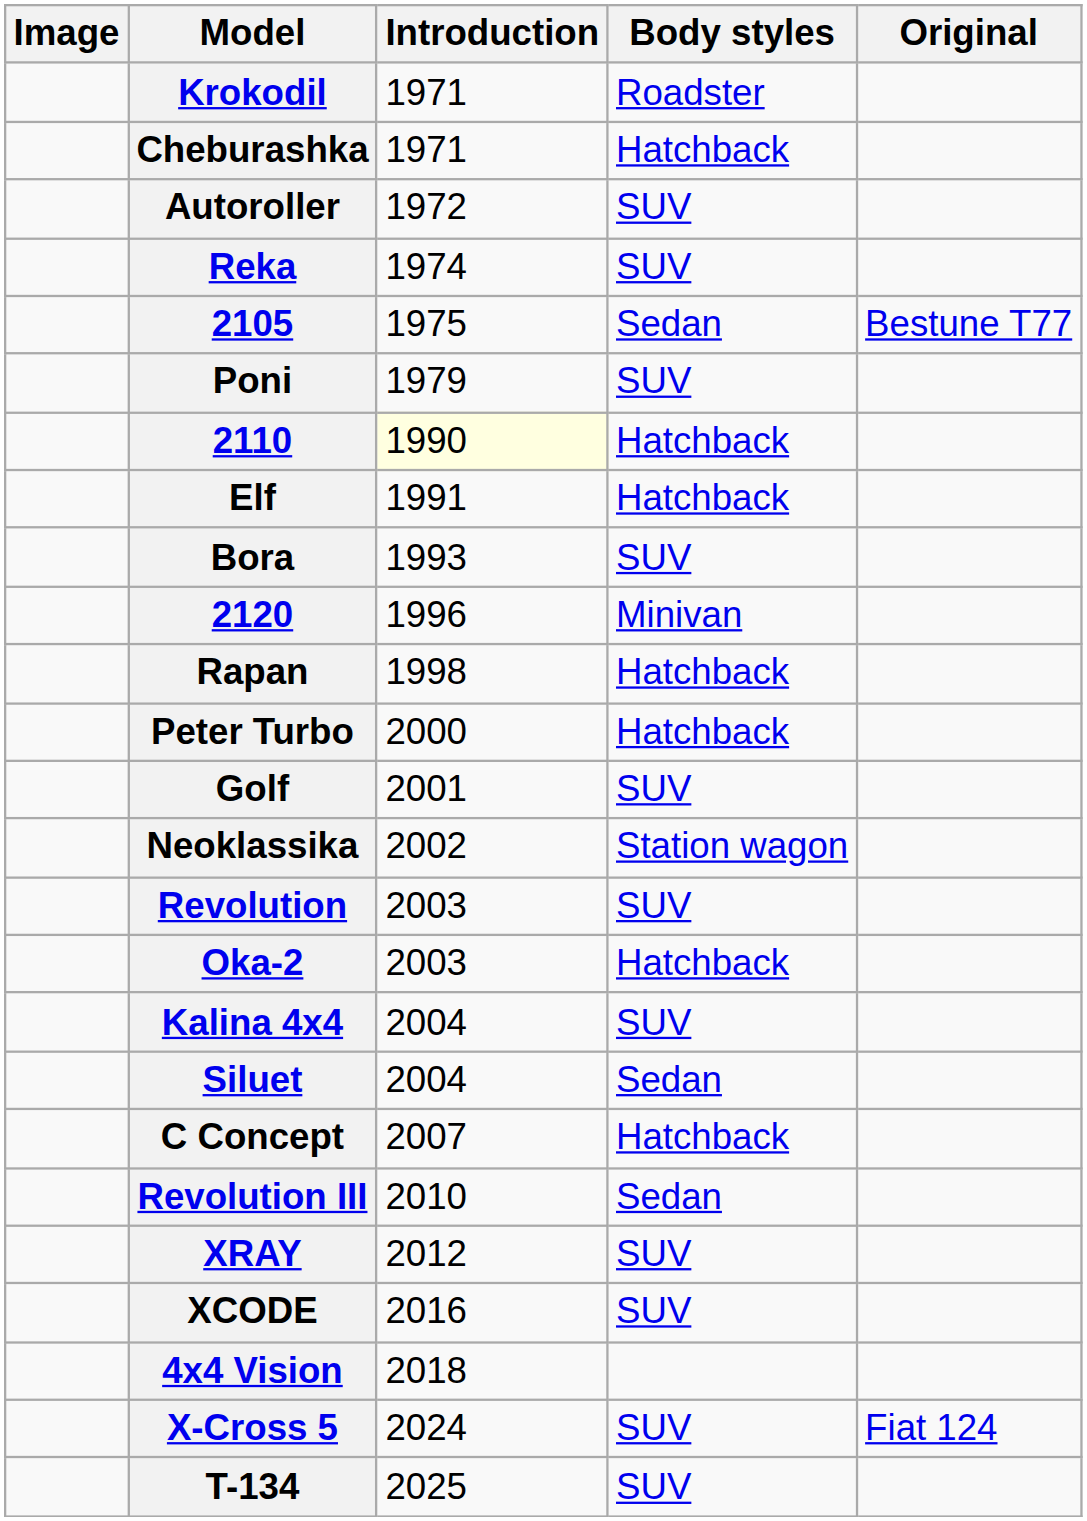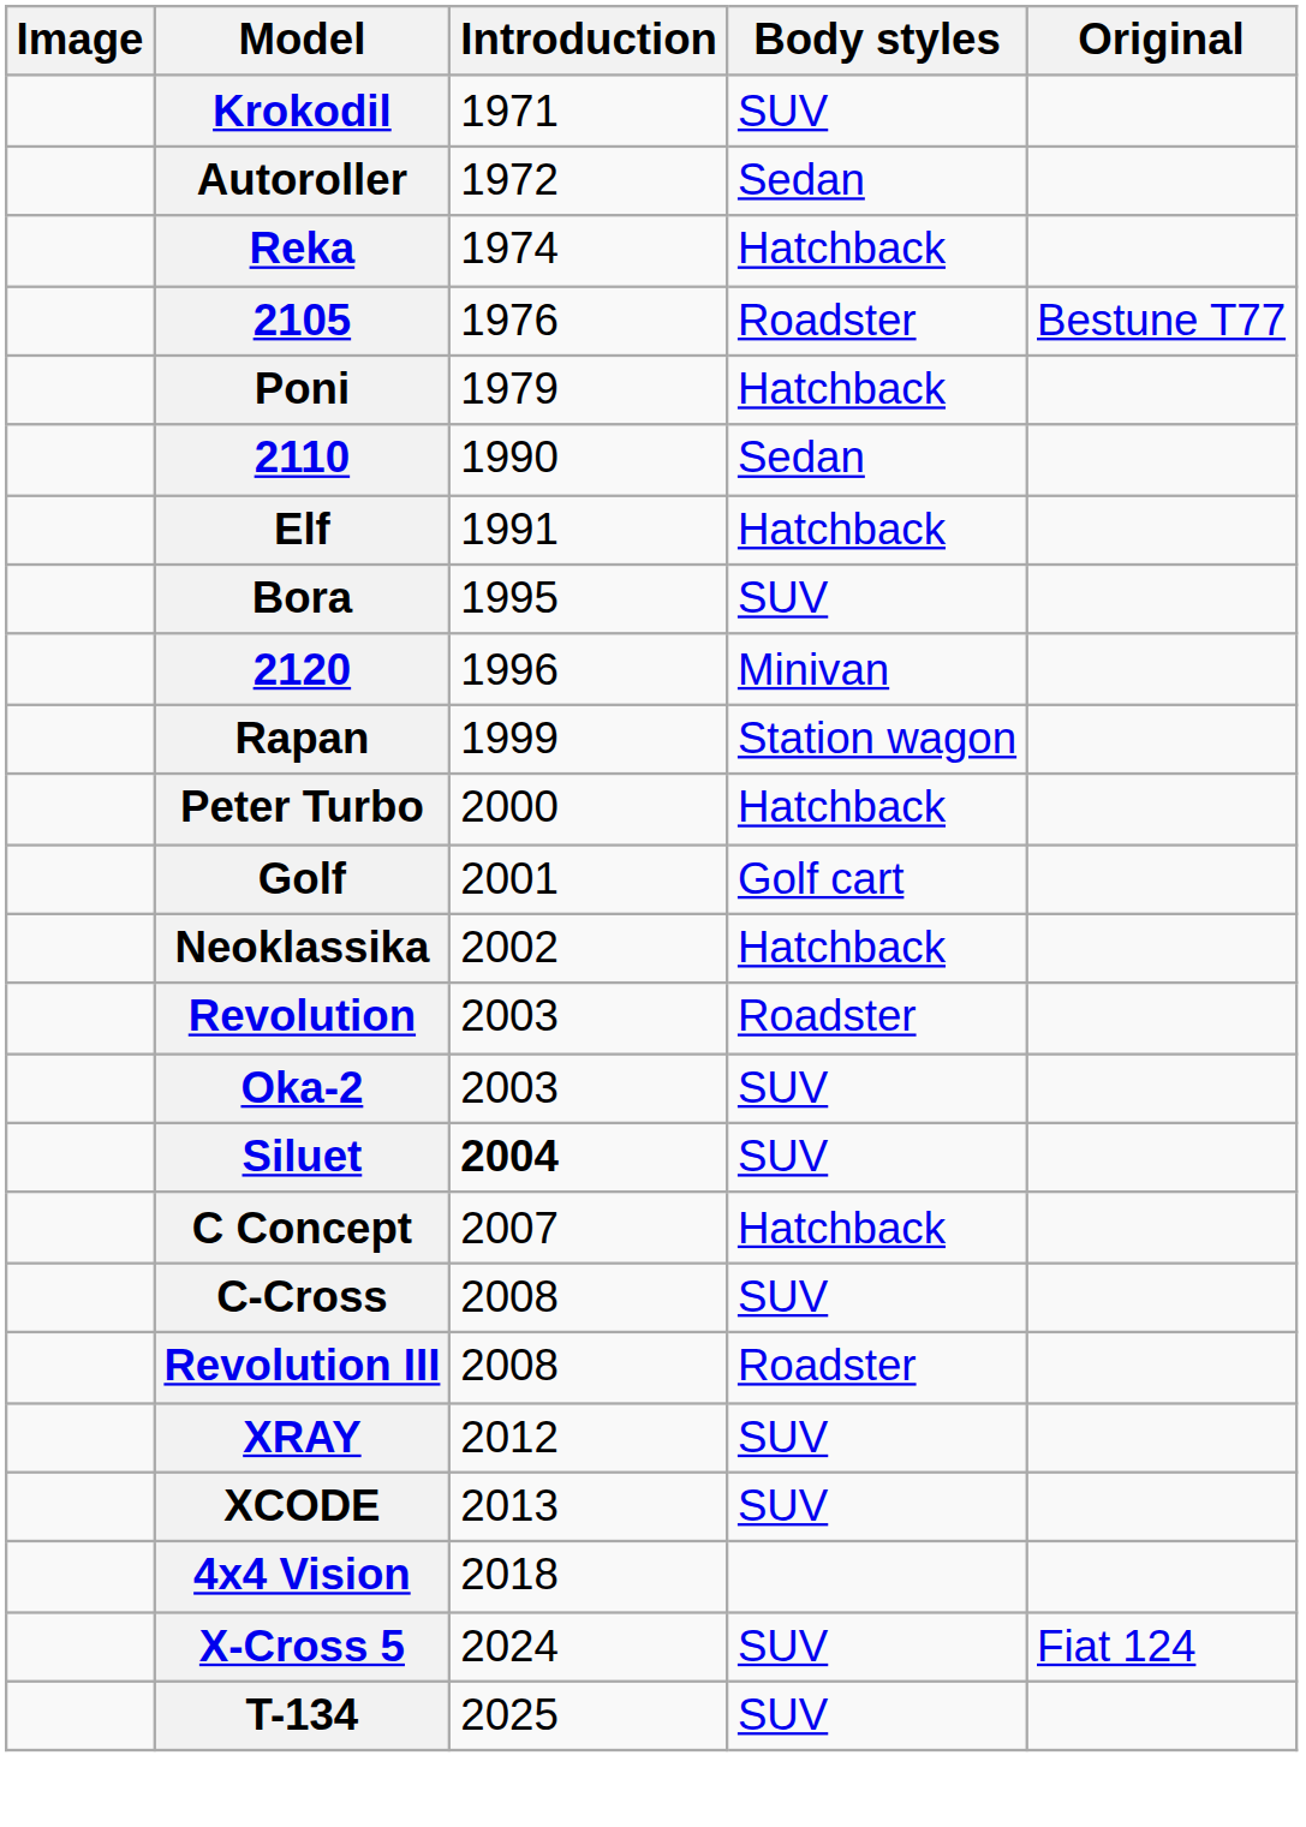Krokodil | Body styles: Roadster -> SUV
- row: Cheburashka | 1971 | Hatchback
Autoroller | Body styles: SUV -> Sedan
Reka | Body styles: SUV -> Hatchback
2105 | Introduction: 1975 -> 1976
2105 | Body styles: Sedan -> Roadster
Poni | Body styles: SUV -> Hatchback
2110 | Introduction: lightyellow background -> no background
2110 | Body styles: Hatchback -> Sedan
Bora | Introduction: 1993 -> 1995
Rapan | Introduction: 1998 -> 1999
Rapan | Body styles: Hatchback -> Station wagon
Golf | Body styles: SUV -> Golf cart
Neoklassika | Body styles: Station wagon -> Hatchback
Revolution | Body styles: SUV -> Roadster
Oka-2 | Body styles: Hatchback -> SUV
- row: Kalina 4x4 | 2004 | SUV
Siluet | Introduction: normal -> bold
Siluet | Body styles: Sedan -> SUV
+ row: C-Cross | 2008 | SUV
Revolution III | Introduction: 2010 -> 2008
Revolution III | Body styles: Sedan -> Roadster
XCODE | Introduction: 2016 -> 2013
